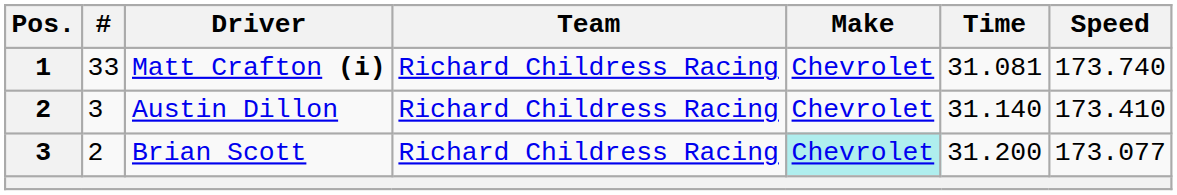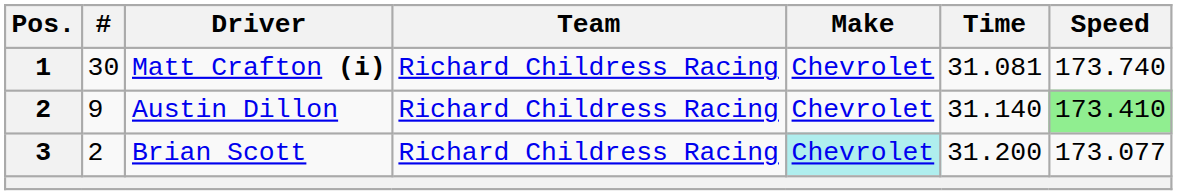Matt Crafton (i) | #: 33 -> 30
Austin Dillon | #: 3 -> 9
Austin Dillon | Speed: no background -> lightgreen background
